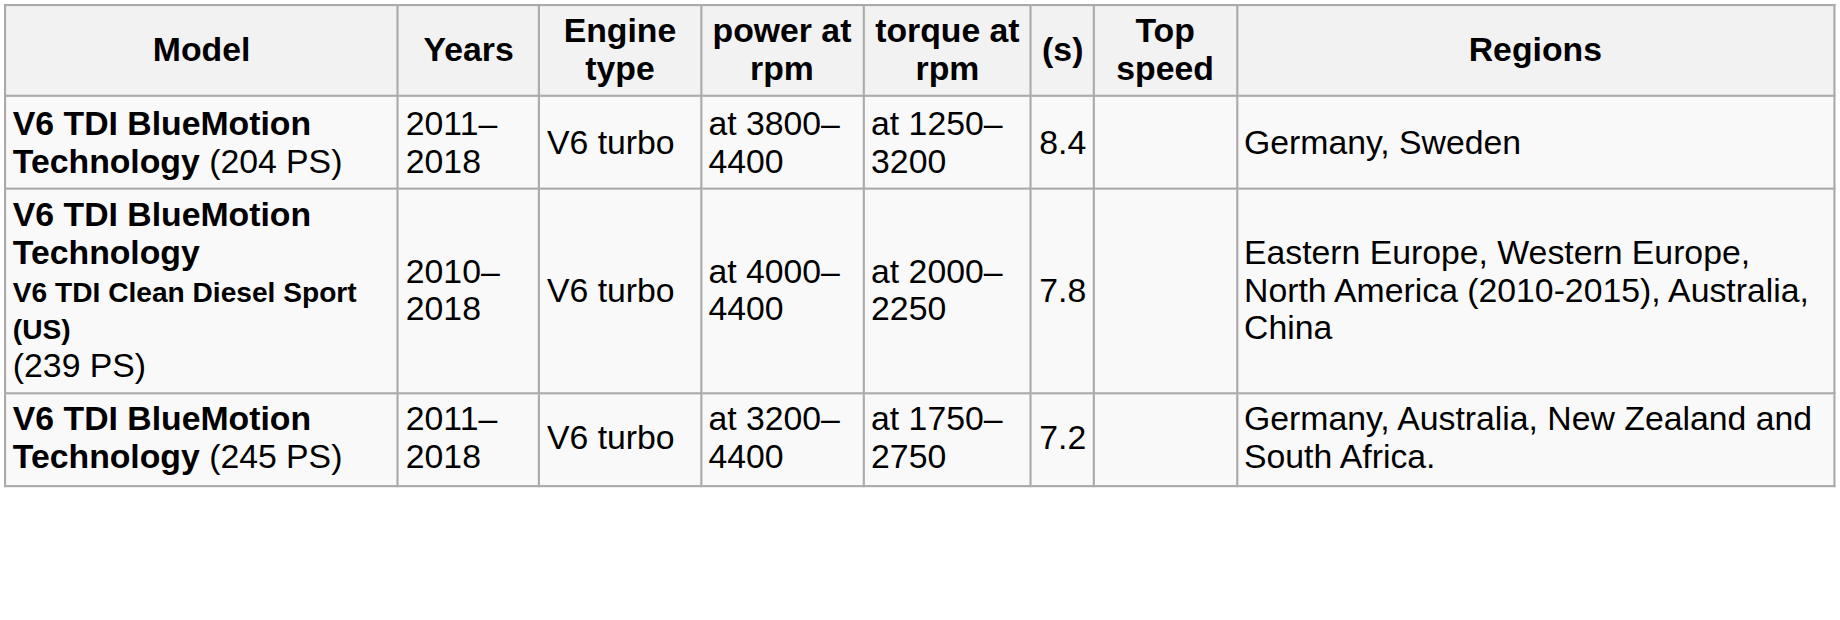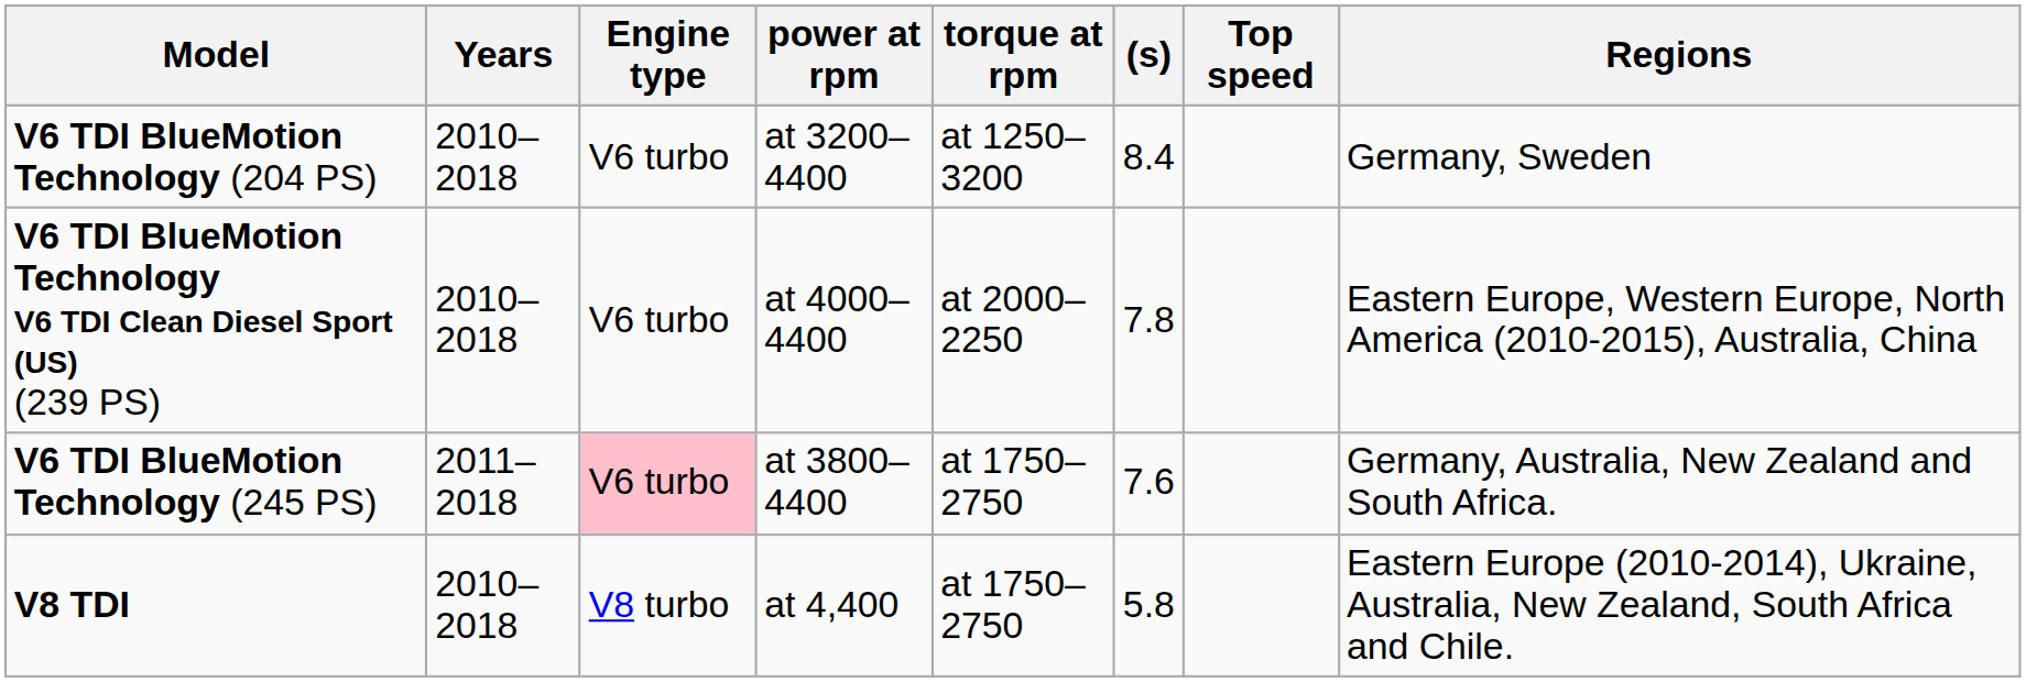V6 TDI BlueMotion Technology (204 PS) | Years: 2011–2018 -> 2010–2018
V6 TDI BlueMotion Technology (204 PS) | power at rpm: at 3800–4400 -> at 3200–4400
V6 TDI BlueMotion Technology (245 PS) | Engine type: no background -> pink background
V6 TDI BlueMotion Technology (245 PS) | power at rpm: at 3200–4400 -> at 3800–4400
V6 TDI BlueMotion Technology (245 PS) | (s): 7.2 -> 7.6
+ row: V8 TDI | 2010–2018 | V8 turbo | at 4,400 | at 1750–2750 | 5.8 | Eastern Europe (2010-2014), Ukraine, Australia, New Zealand, South Africa and Chile.
